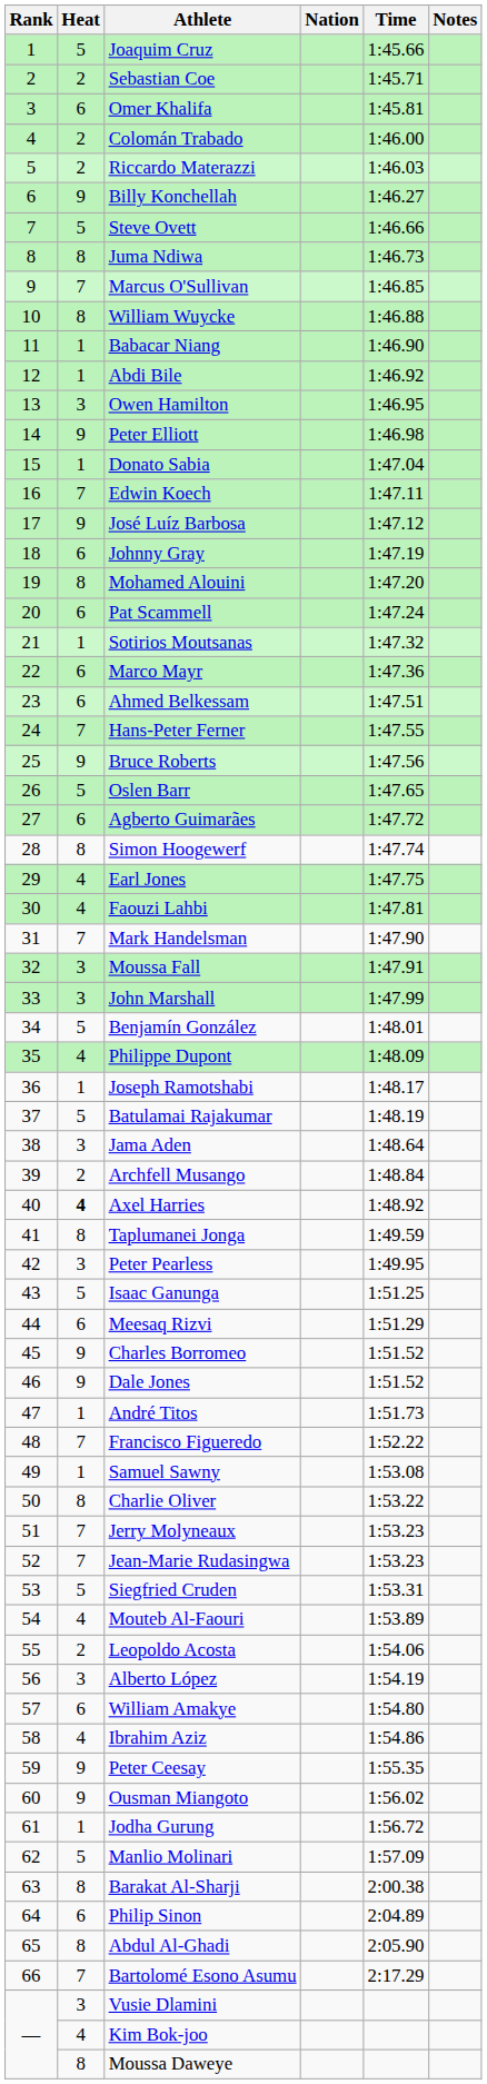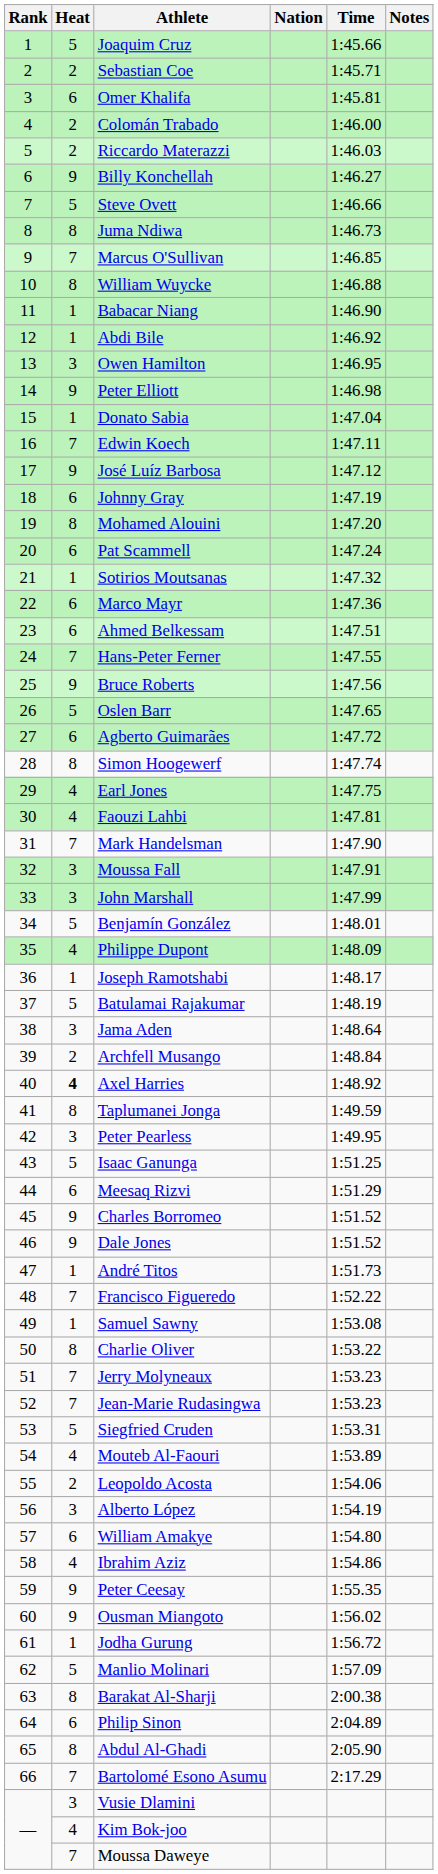Moussa Daweye | Heat: 8 -> 7
